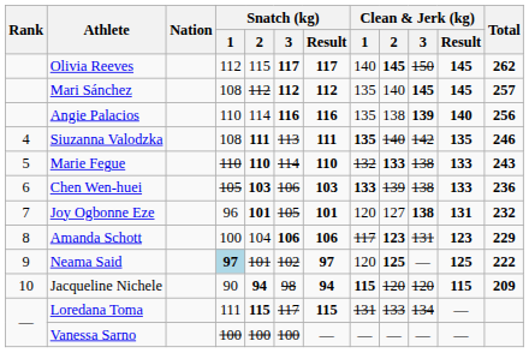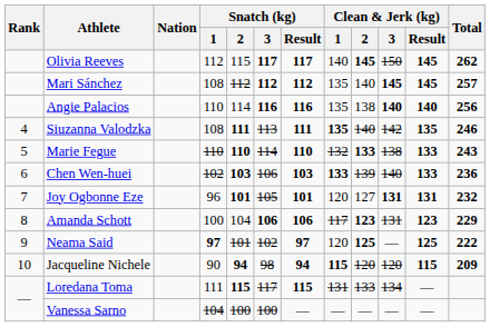Angie Palacios | Clean & Jerk (kg) / 3: 139 -> 140
Chen Wen-huei | Snatch (kg) / 1: 105 -> 102
Chen Wen-huei | Clean & Jerk (kg) / 3: 138 -> 140
Joy Ogbonne Eze | Clean & Jerk (kg) / 3: 138 -> 131
Neama Said | Snatch (kg) / 1: lightblue background -> no background
Vanessa Sarno | Snatch (kg) / 1: 100 -> 104
